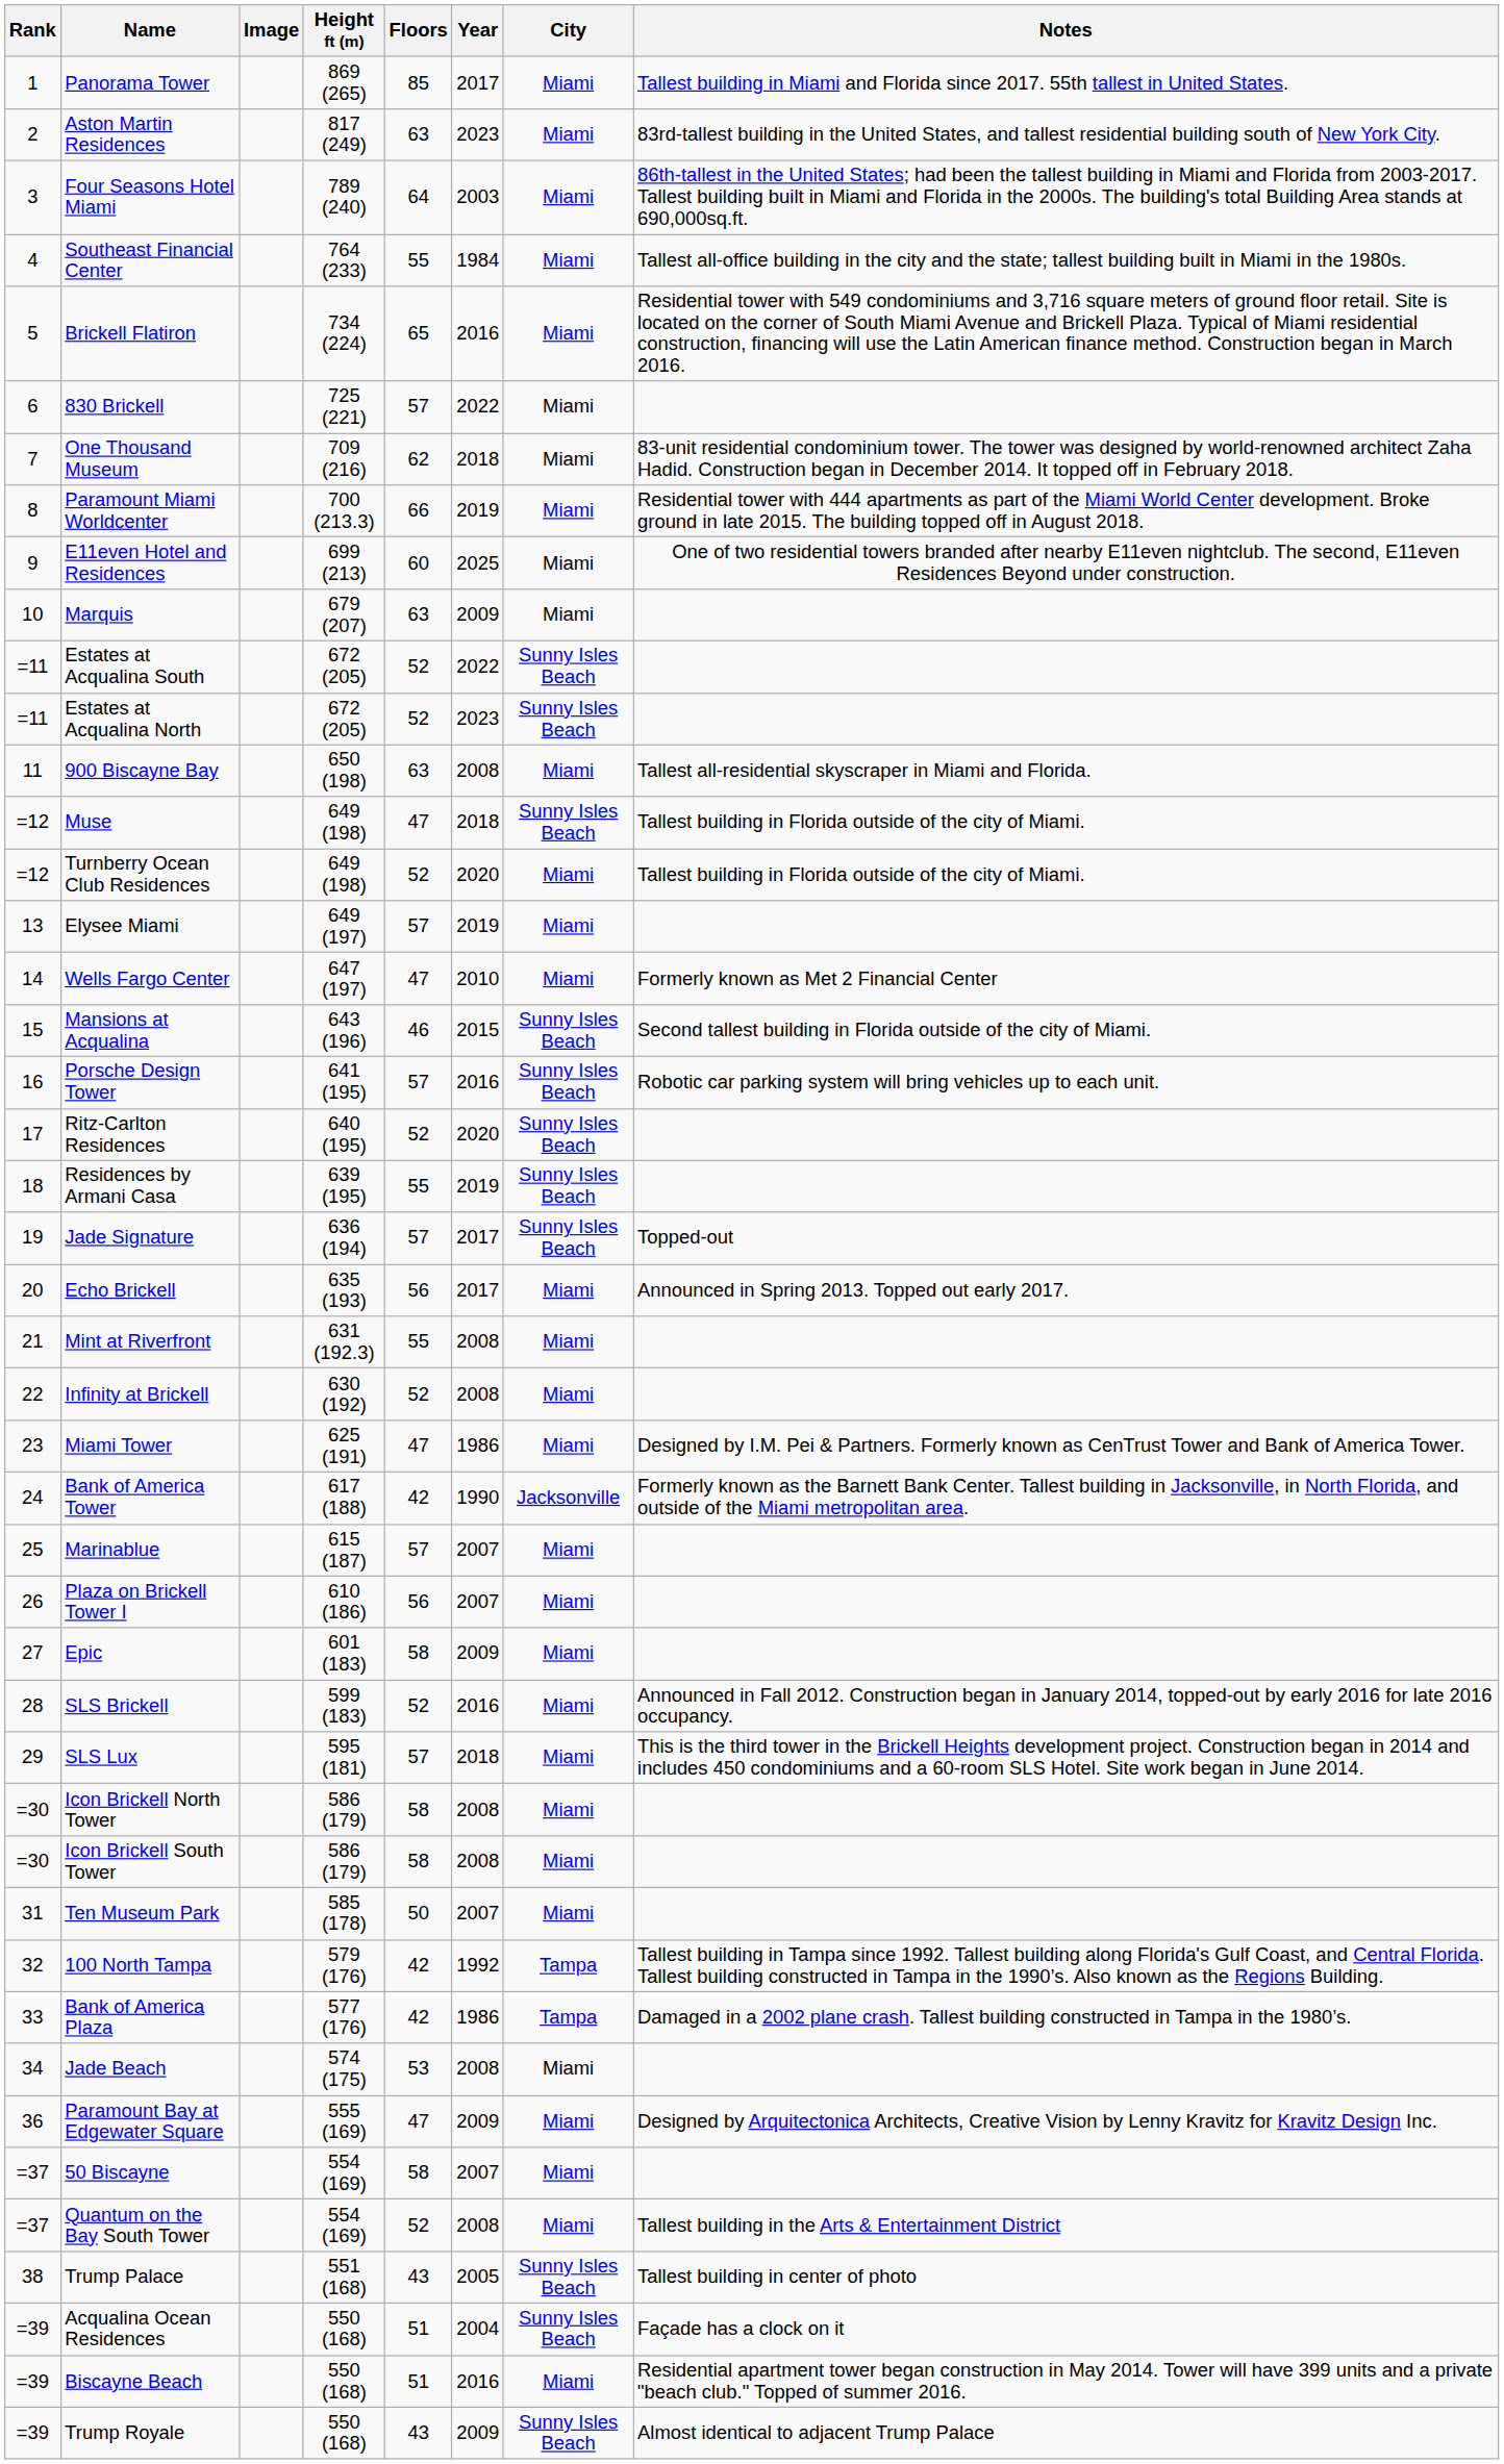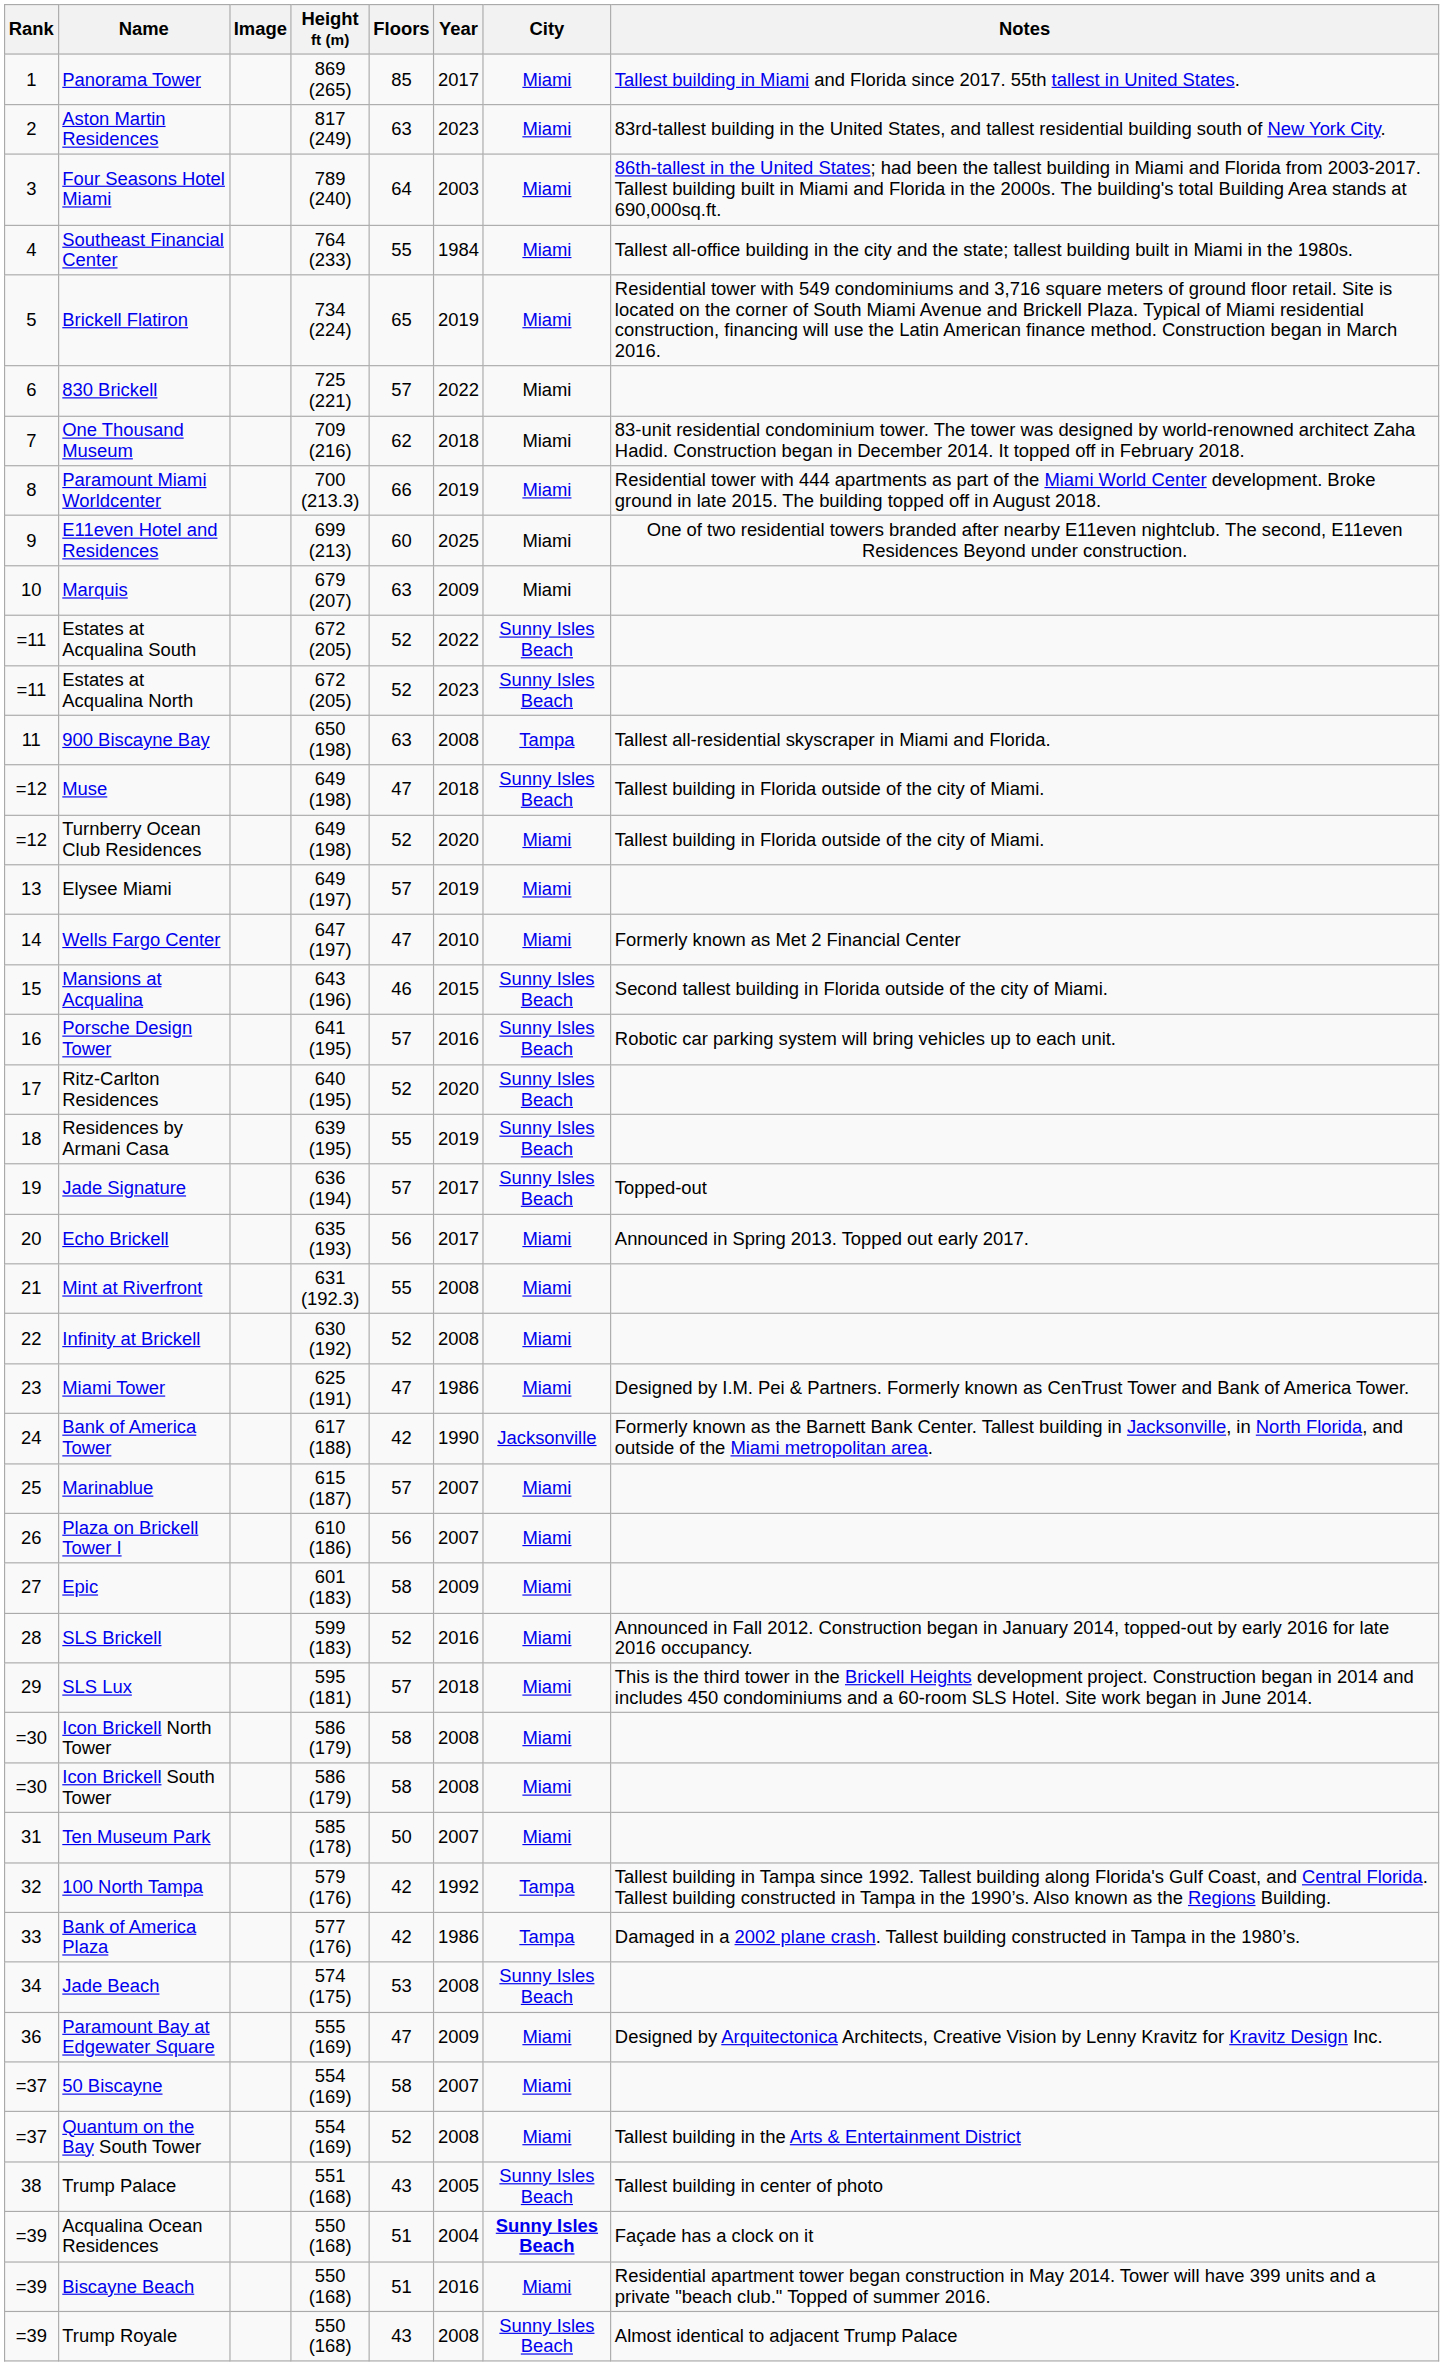Brickell Flatiron | Year: 2016 -> 2019
900 Biscayne Bay | City: Miami -> Tampa
Jade Beach | City: Miami -> Sunny Isles Beach
Acqualina Ocean Residences | City: normal -> bold
Trump Royale | Year: 2009 -> 2008
